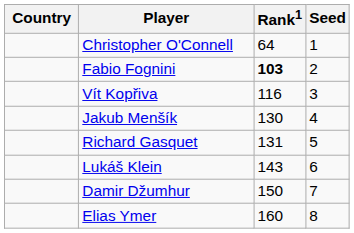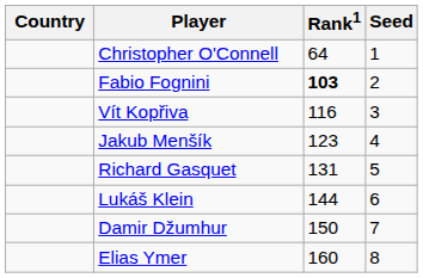Jakub Menšík | Rank1: 130 -> 123
Lukáš Klein | Rank1: 143 -> 144
